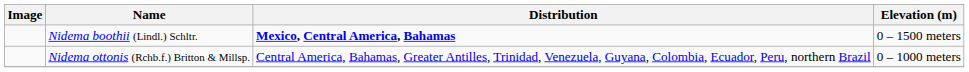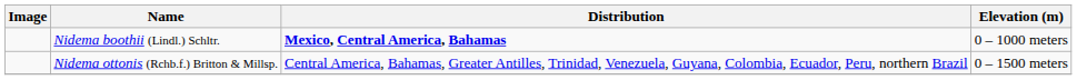Nidema boothii (Lindl.) Schltr. | Elevation (m): 0 – 1500 meters -> 0 – 1000 meters
Nidema ottonis (Rchb.f.) Britton & Millsp. | Elevation (m): 0 – 1000 meters -> 0 – 1500 meters
